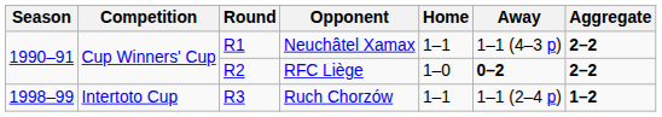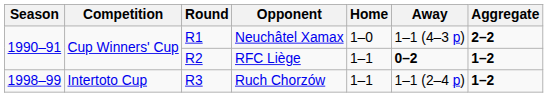Neuchâtel Xamax | Home: 1–1 -> 1–0
RFC Liège | Home: 1–0 -> 1–1
RFC Liège | Aggregate: 2–2 -> 1–2
